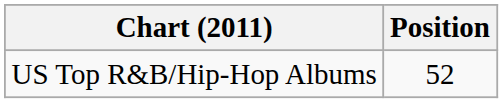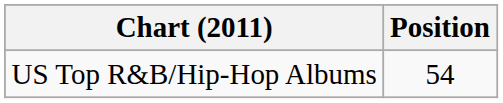US Top R&B/Hip-Hop Albums | Position: 52 -> 54
